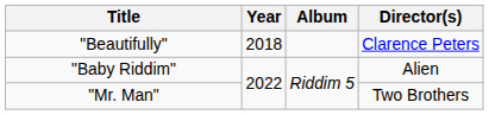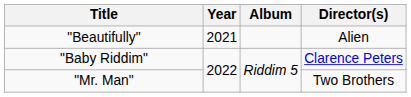"Beautifully" | Year: 2018 -> 2021
"Beautifully" | Director(s): Clarence Peters -> Alien
"Baby Riddim" | Director(s): Alien -> Clarence Peters
